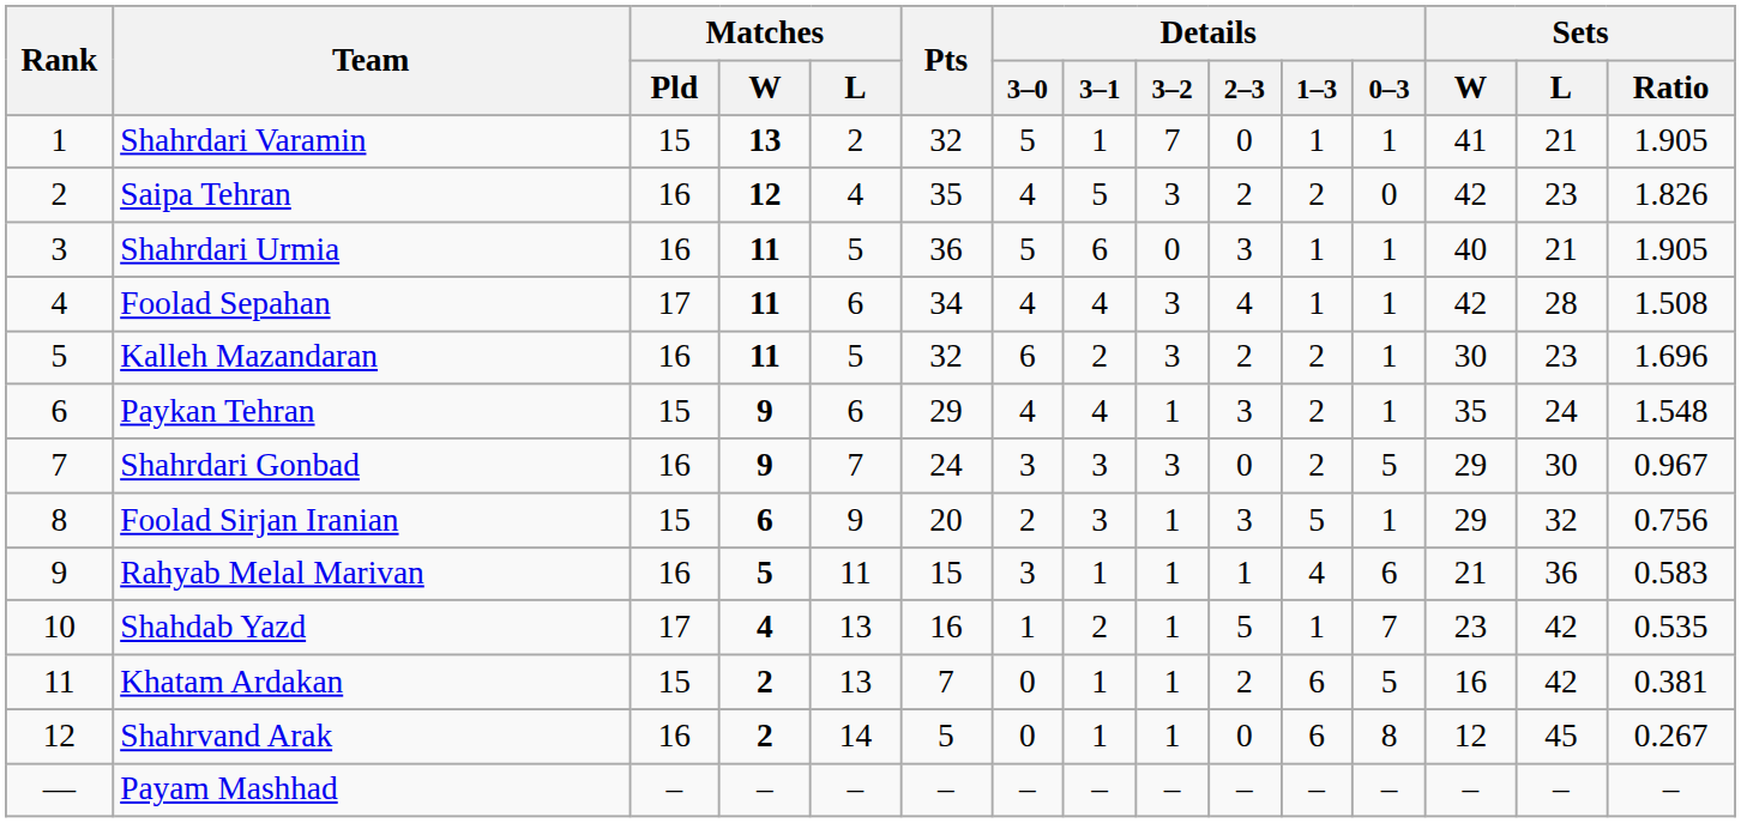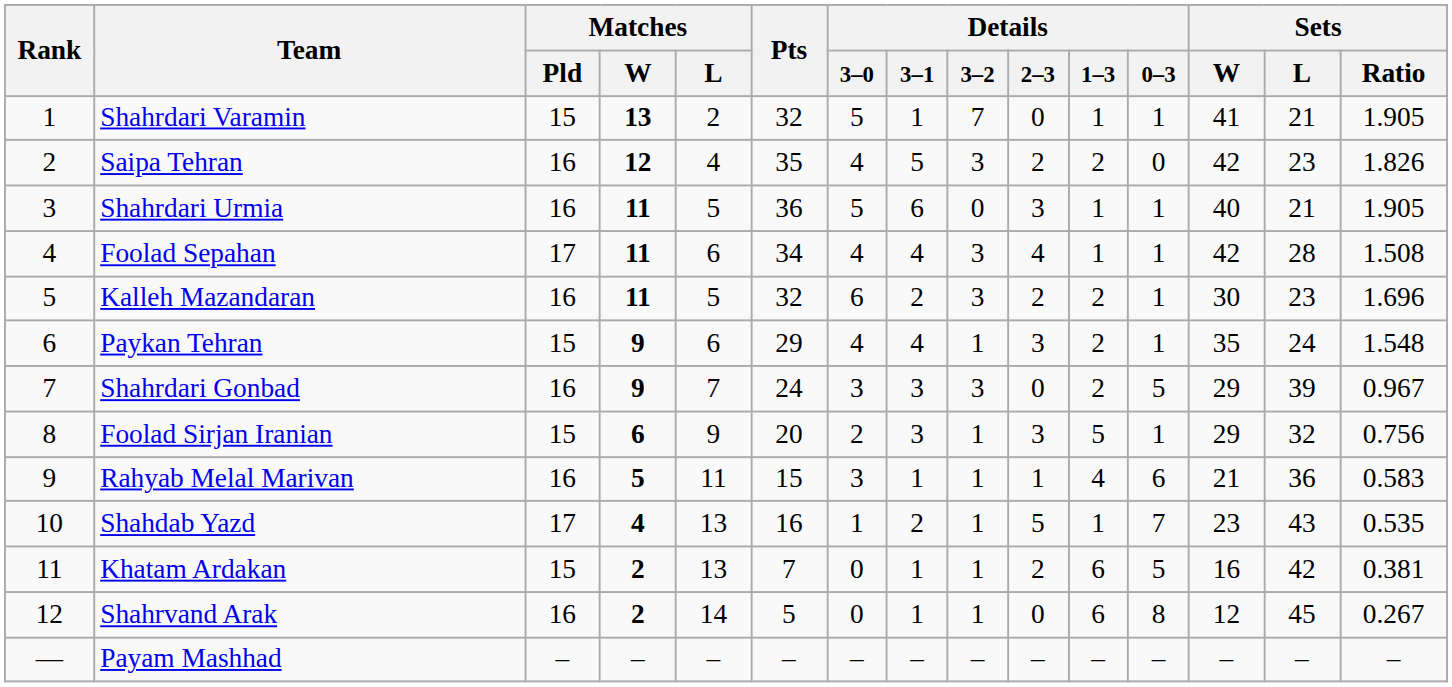Shahrdari Gonbad | Sets / L: 30 -> 39
Shahdab Yazd | Sets / L: 42 -> 43
